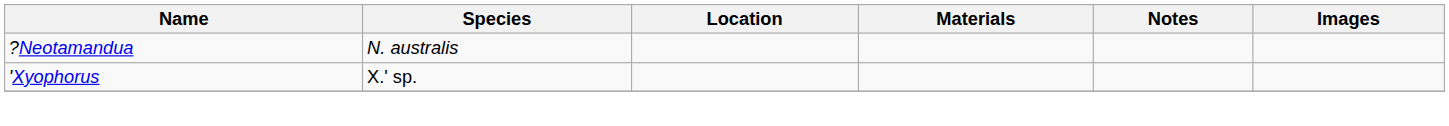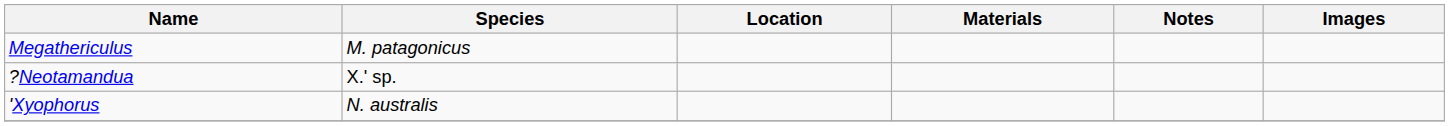+ row: Megathericulus | M. patagonicus
?Neotamandua | Species: N. australis -> X.' sp.
'Xyophorus | Species: X.' sp. -> N. australis
